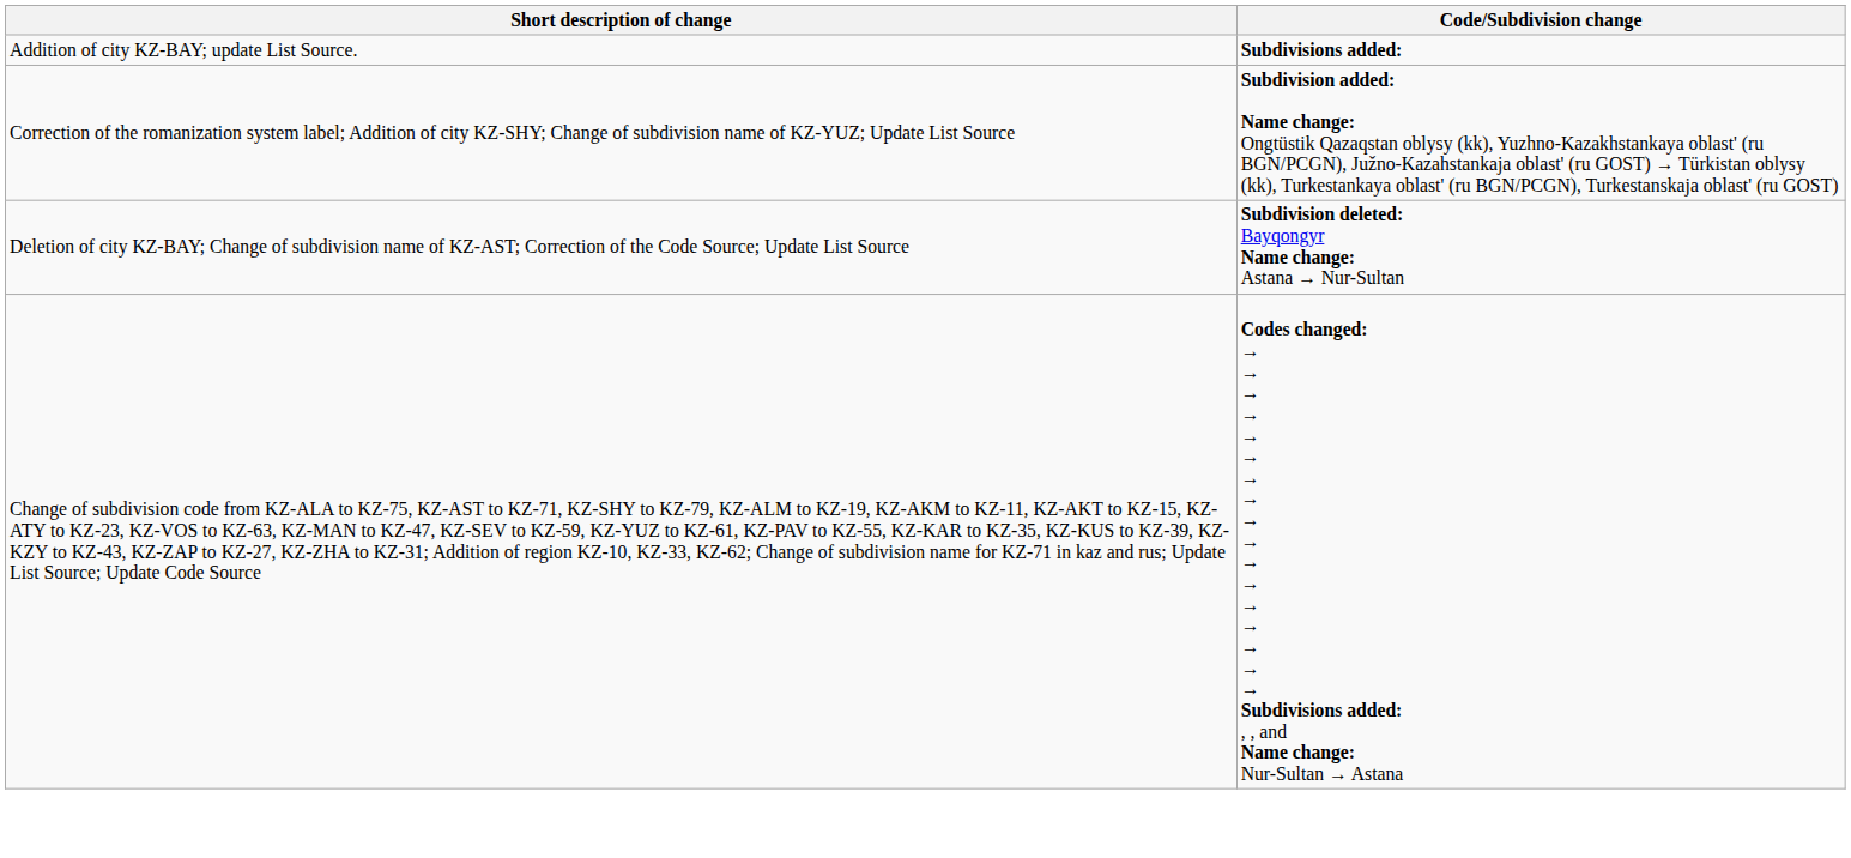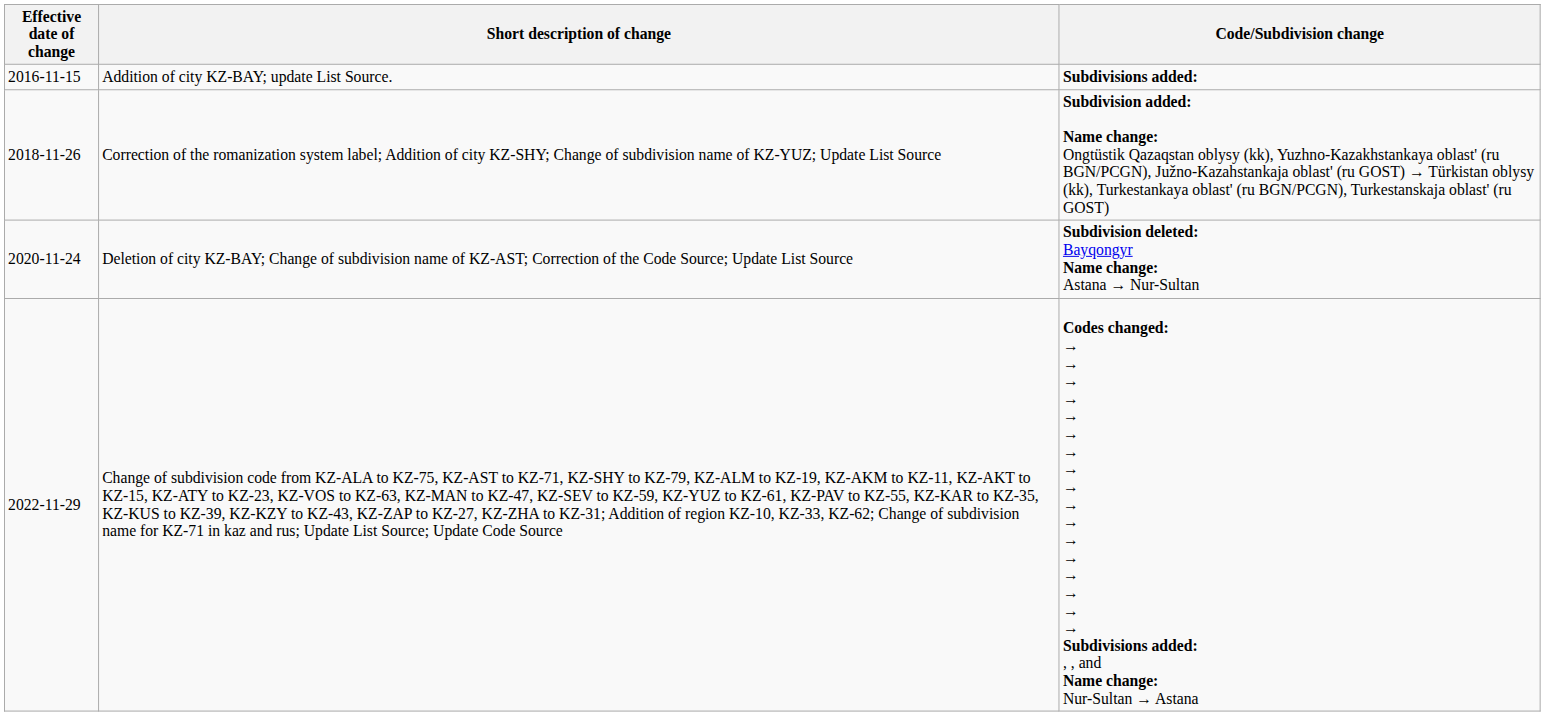+ column: Effective date of change | 2016-11-15 | 2018-11-26 | 2020-11-24 | 2022-11-29
